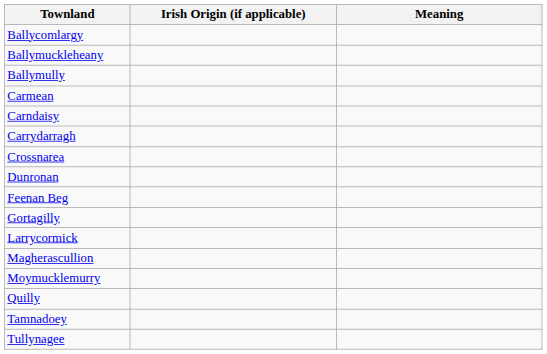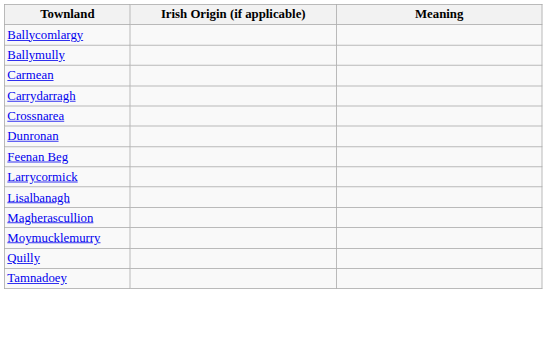- row: Ballymuckleheany
- row: Carndaisy
- row: Gortagilly
+ row: Lisalbanagh
- row: Tullynagee
